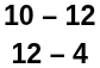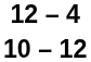rows swapped: 12 – 4 <-> 10 – 12
